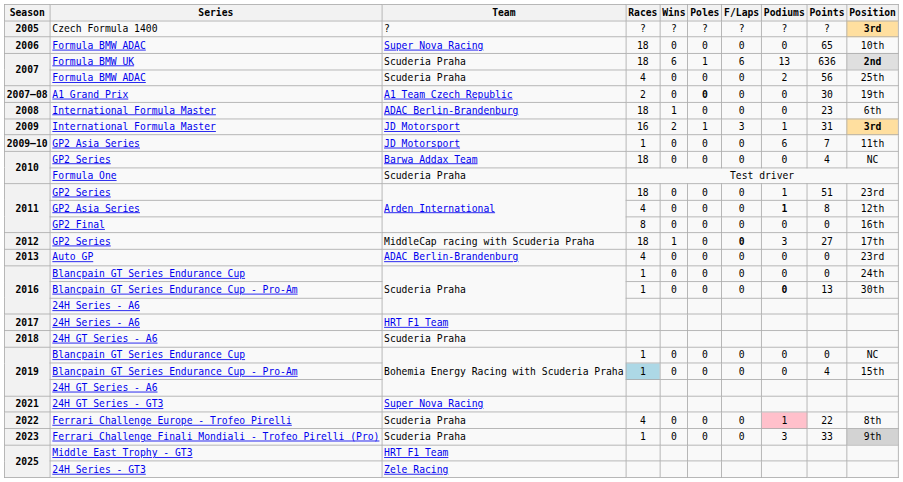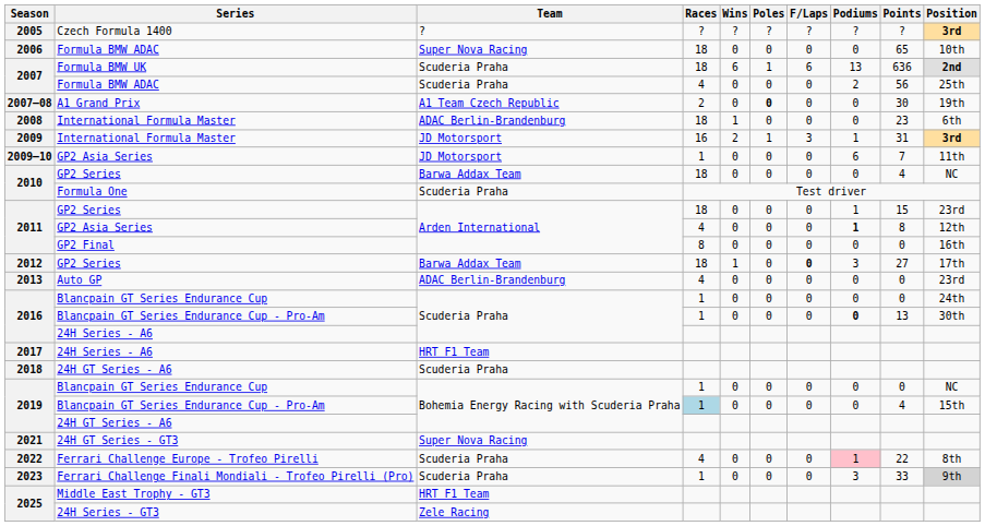2011 / GP2 Series | Points: 51 -> 15
2012 | Team: MiddleCap racing with Scuderia Praha -> Barwa Addax Team
